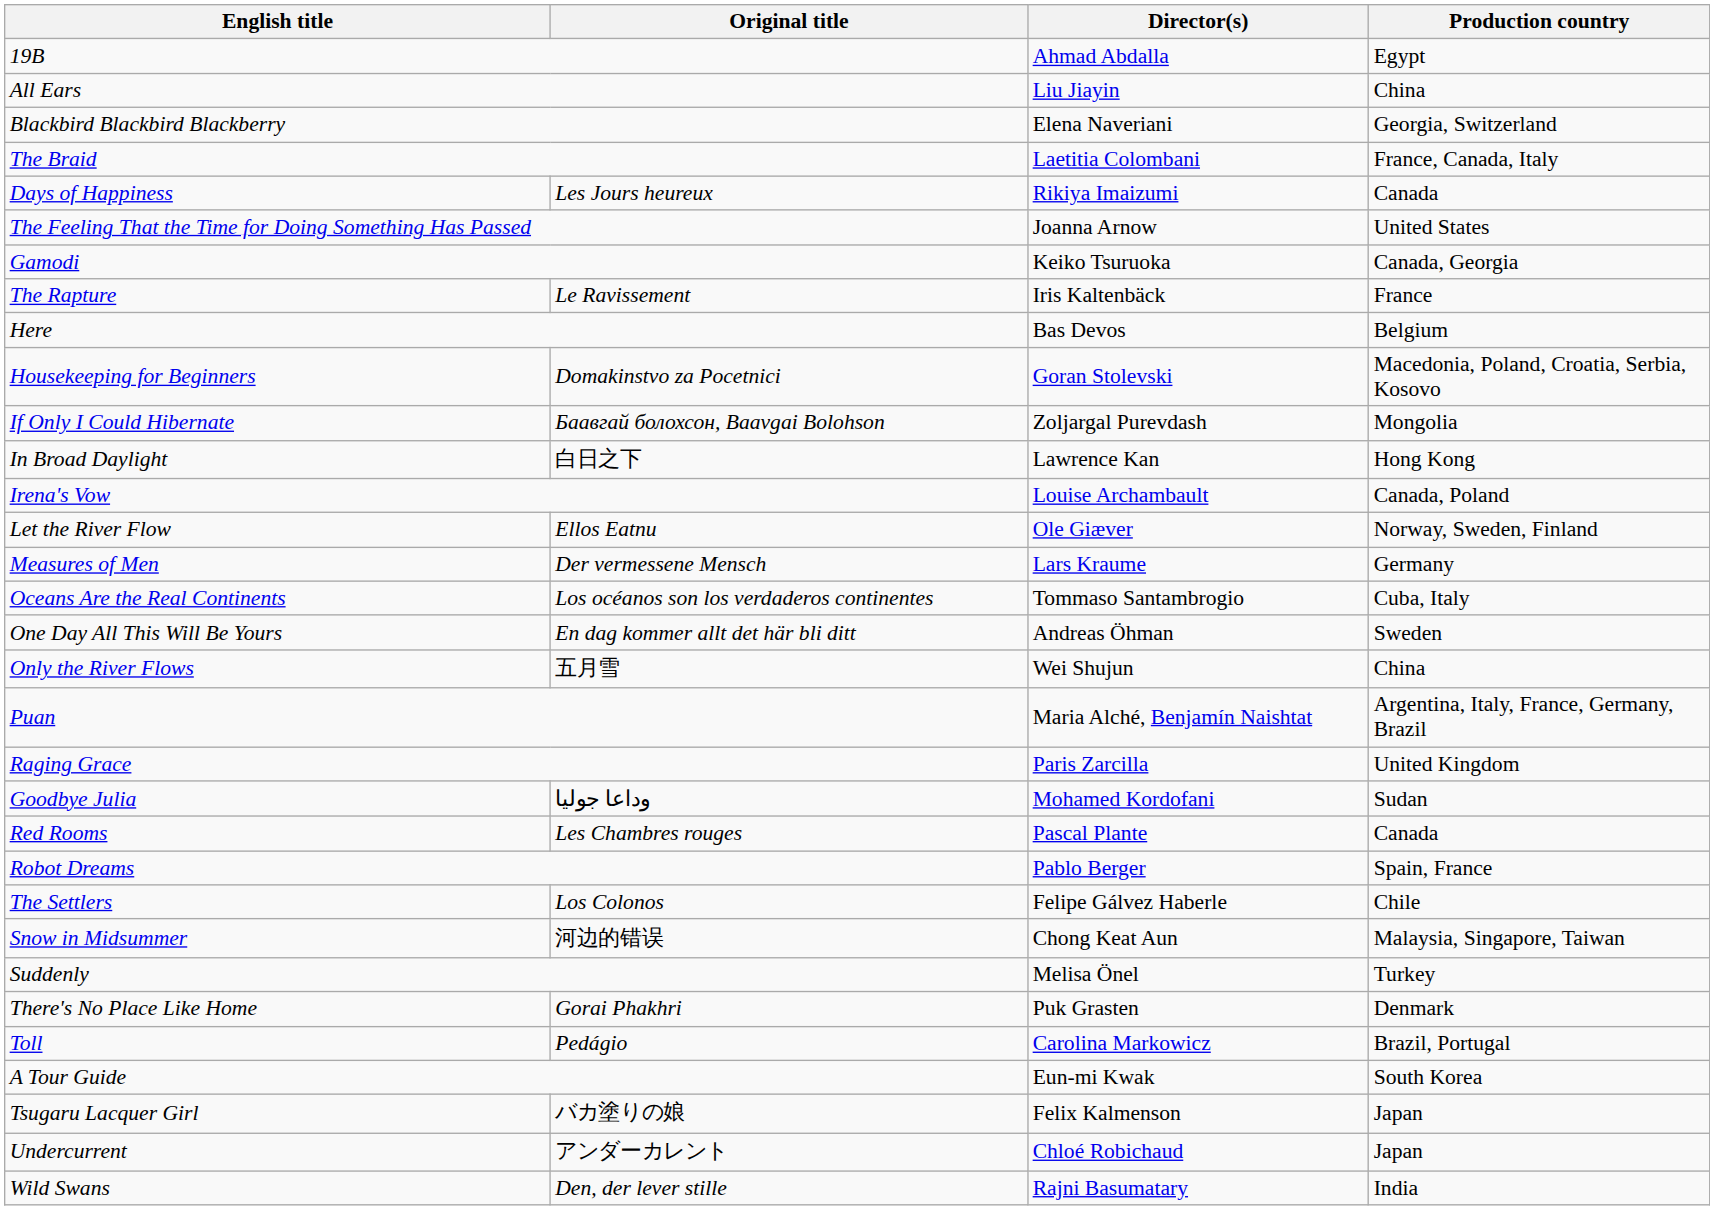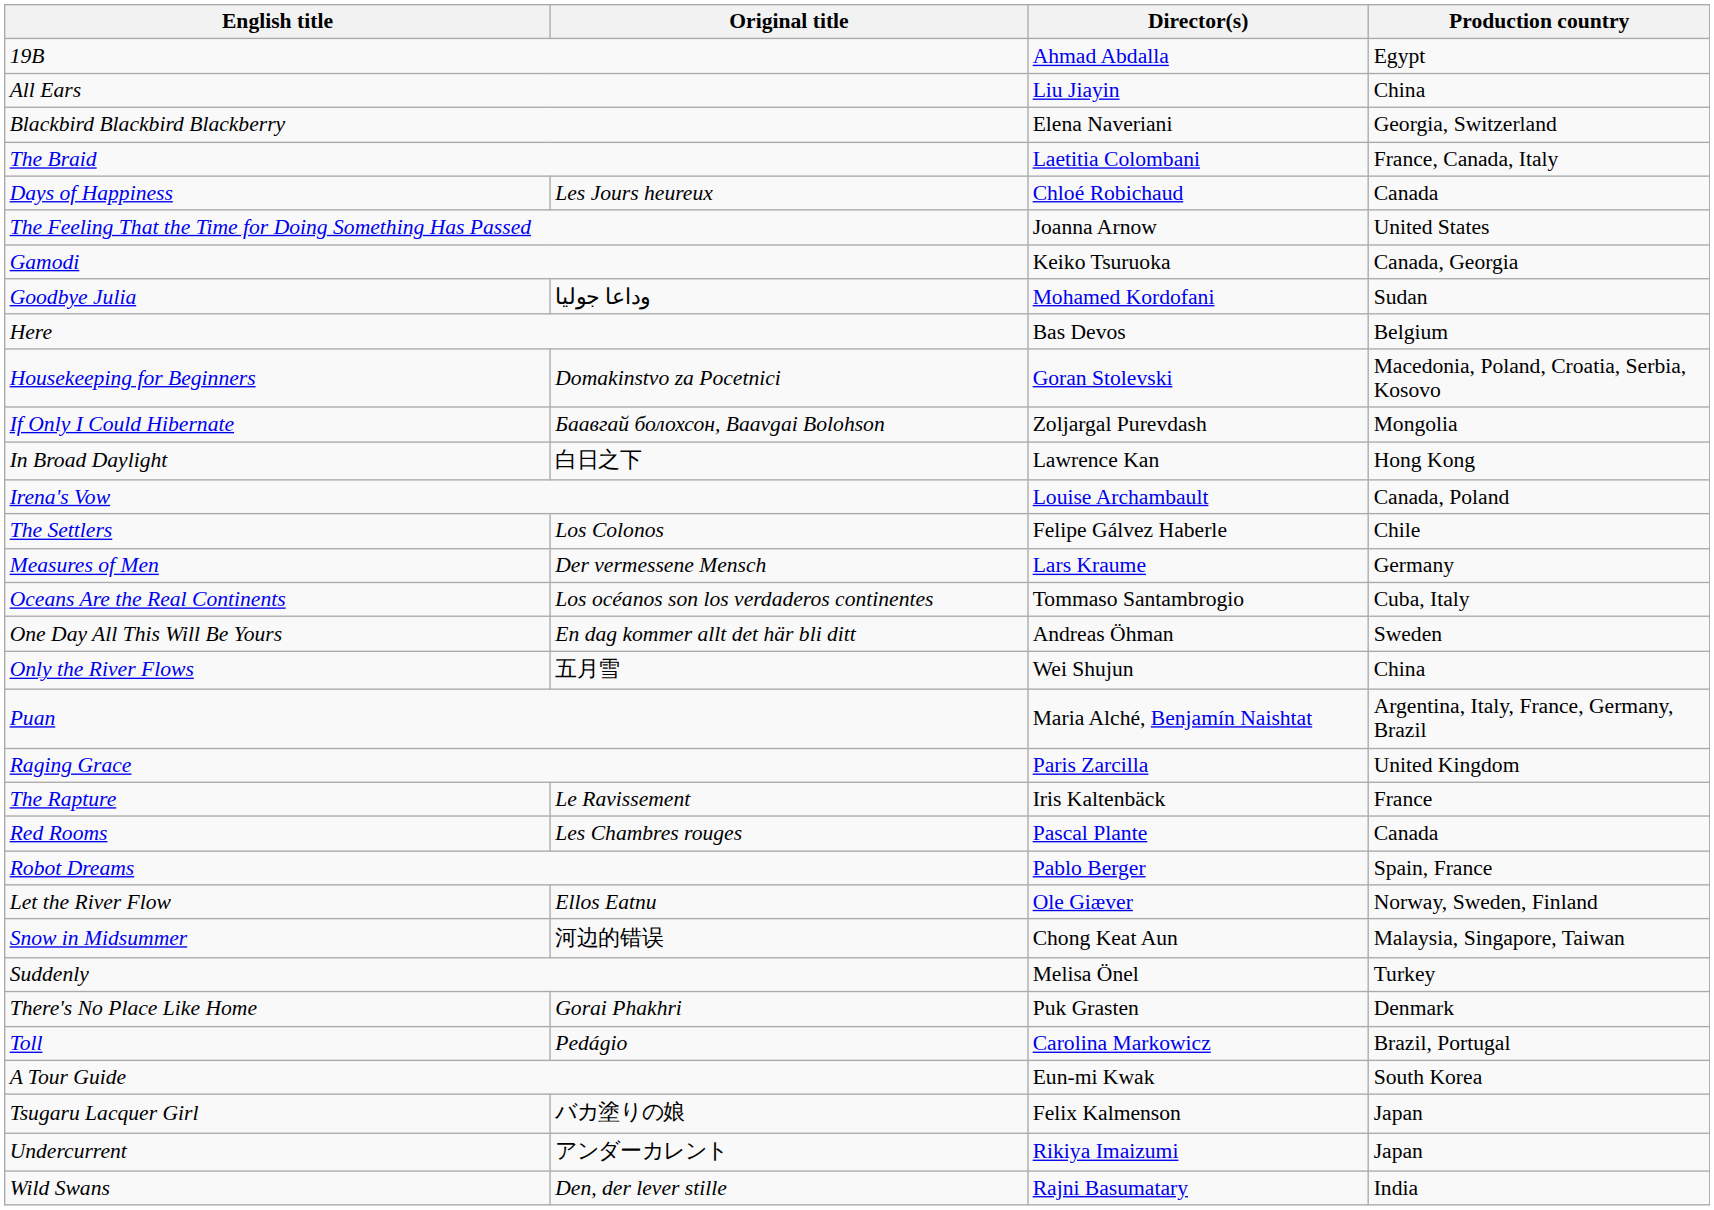Days of Happiness | Director(s): Rikiya Imaizumi -> Chloé Robichaud
rows swapped: Goodbye Julia <-> The Rapture
rows swapped: Let the River Flow <-> The Settlers
Undercurrent | Director(s): Chloé Robichaud -> Rikiya Imaizumi
